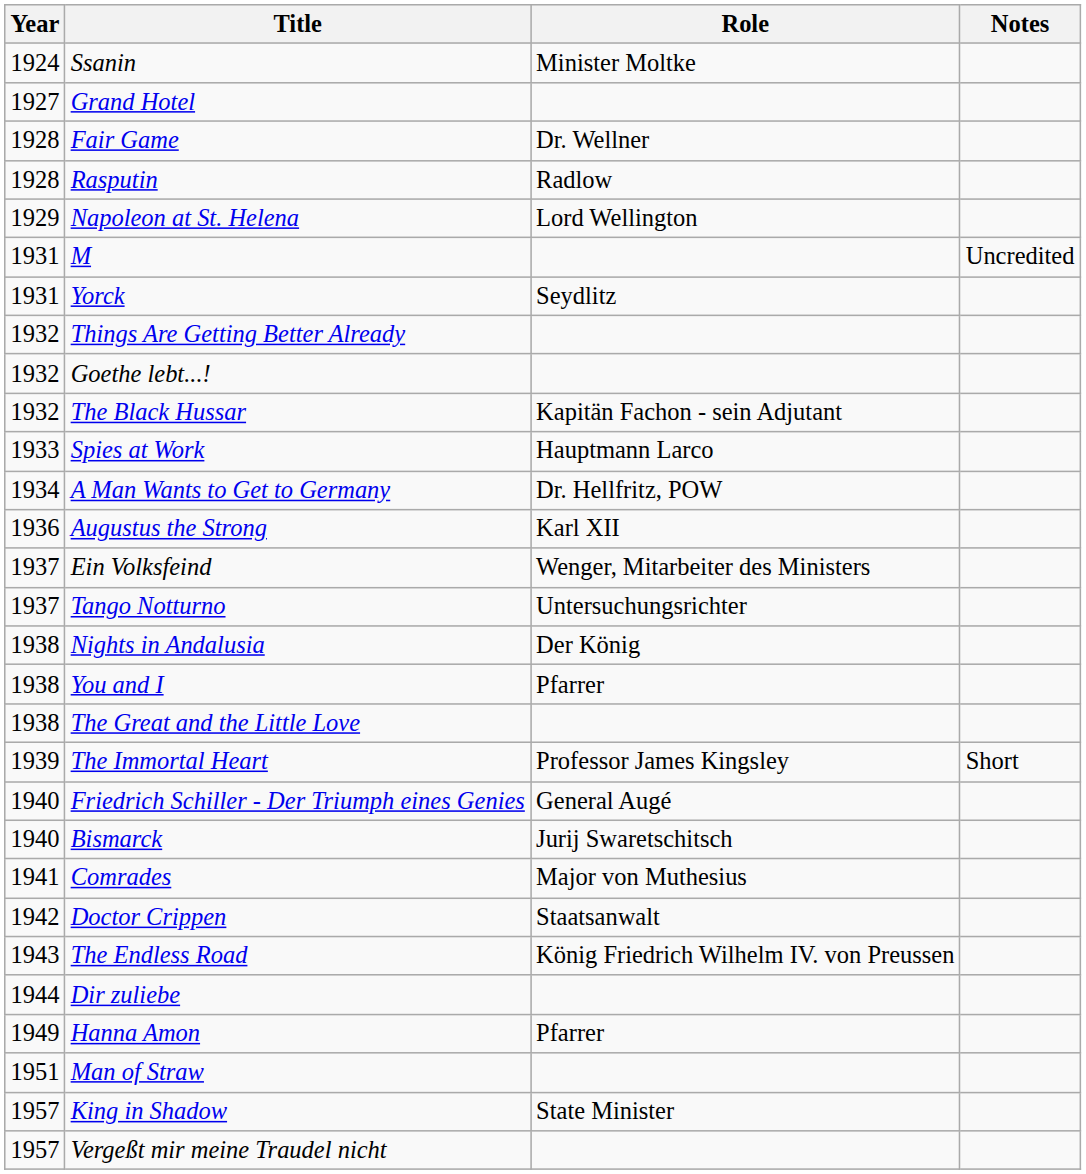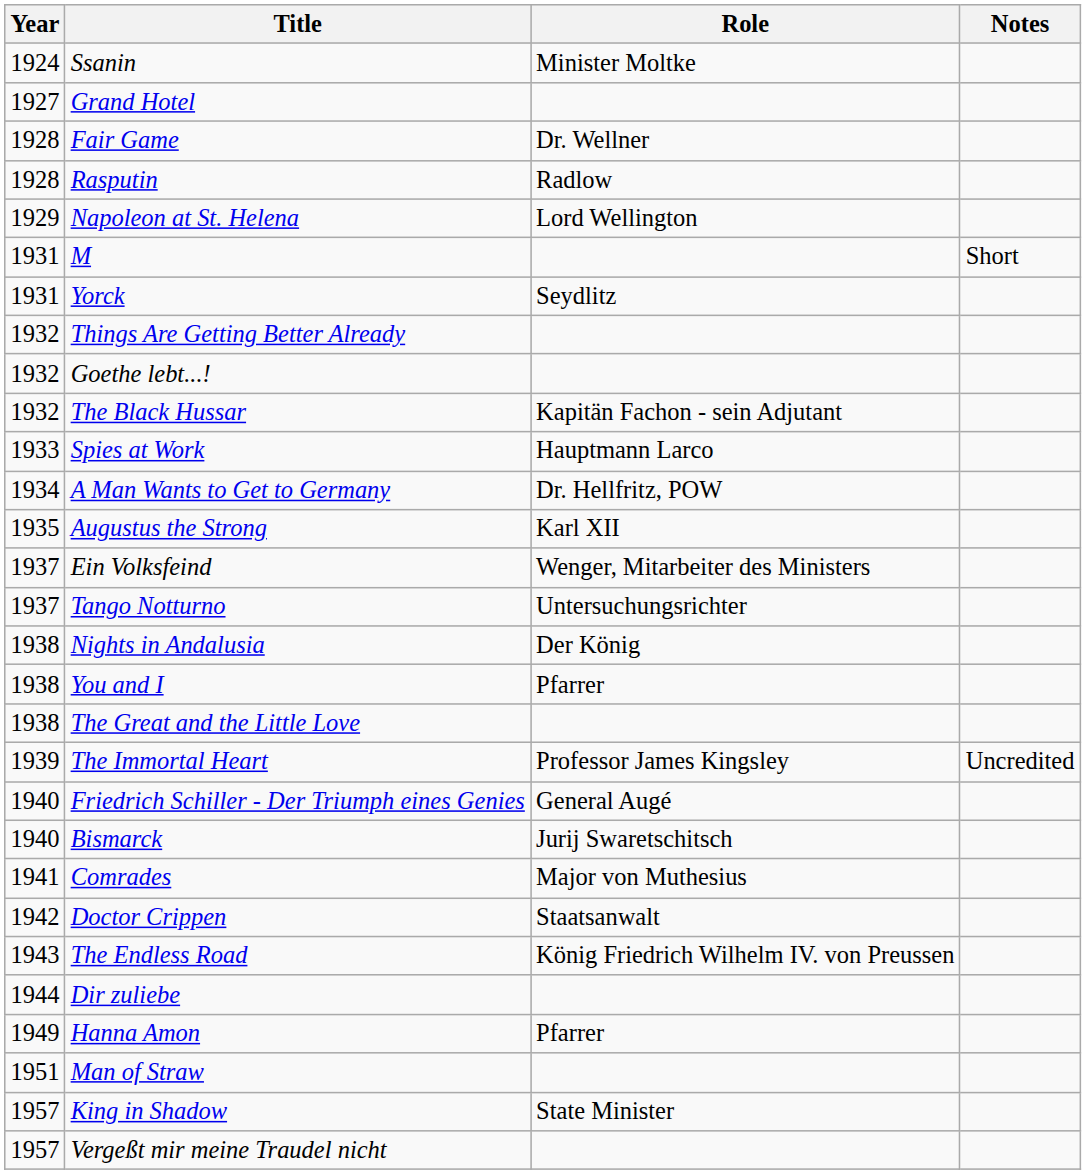M | Notes: Uncredited -> Short
Augustus the Strong | Year: 1936 -> 1935
The Immortal Heart | Notes: Short -> Uncredited
